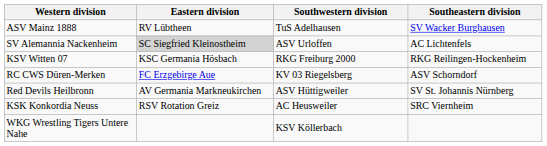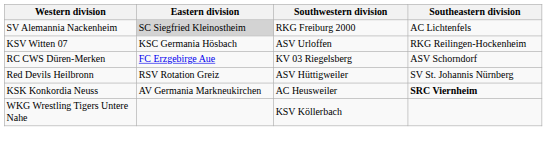- row: ASV Mainz 1888 | RV Lübtheen | TuS Adelhausen | SV Wacker Burghausen
SV Alemannia Nackenheim | Southwestern division: ASV Urloffen -> RKG Freiburg 2000
KSV Witten 07 | Southwestern division: RKG Freiburg 2000 -> ASV Urloffen
Red Devils Heilbronn | Eastern division: AV Germania Markneukirchen -> RSV Rotation Greiz
KSK Konkordia Neuss | Eastern division: RSV Rotation Greiz -> AV Germania Markneukirchen
KSK Konkordia Neuss | Southeastern division: normal -> bold
